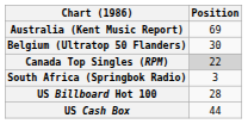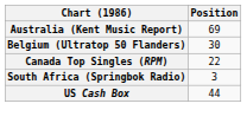Canada Top Singles (RPM) | Position: lightgrey background -> no background
- row: US Billboard Hot 100 | 28
